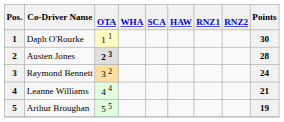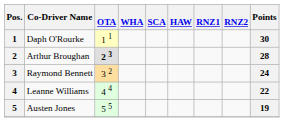2 | Co-Driver Name: Austen Jones -> Arthur Broughan
4 | Points: 21 -> 22
5 | Co-Driver Name: Arthur Broughan -> Austen Jones
